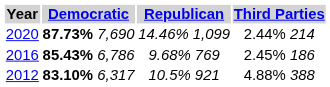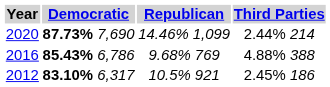2016 | Third Parties: 2.45% 186 -> 4.88% 388
2012 | Third Parties: 4.88% 388 -> 2.45% 186
